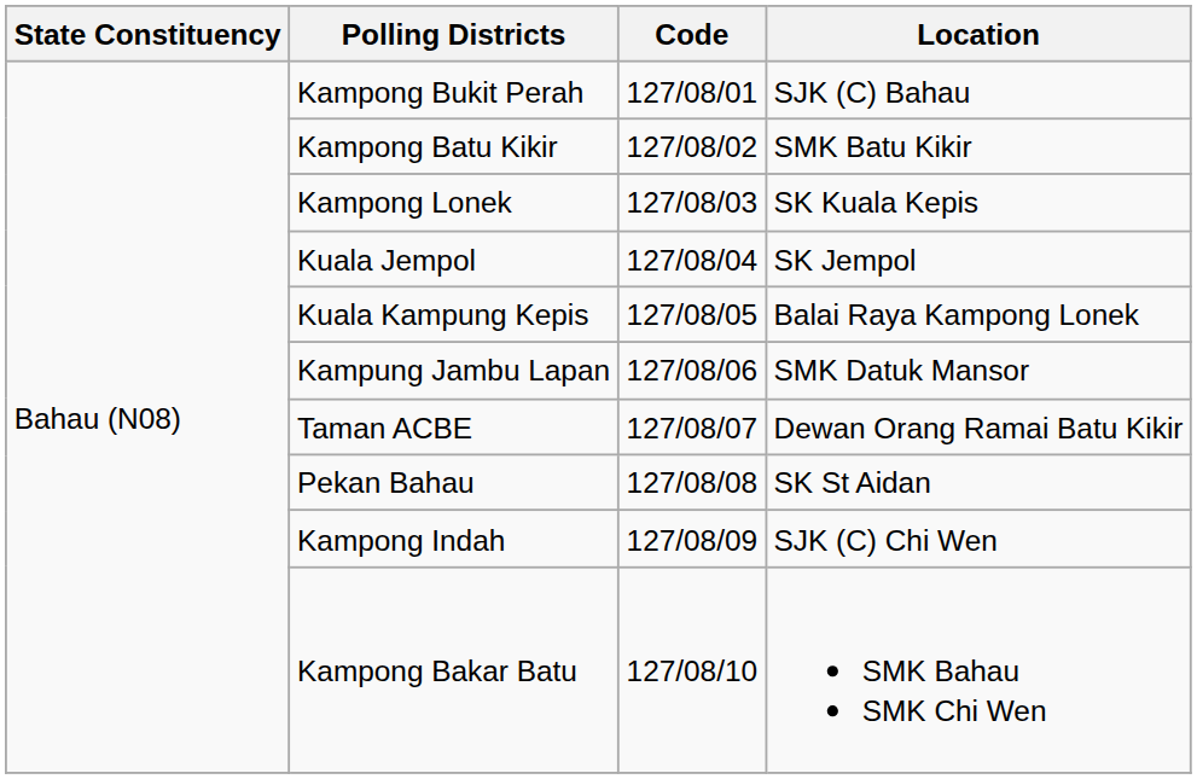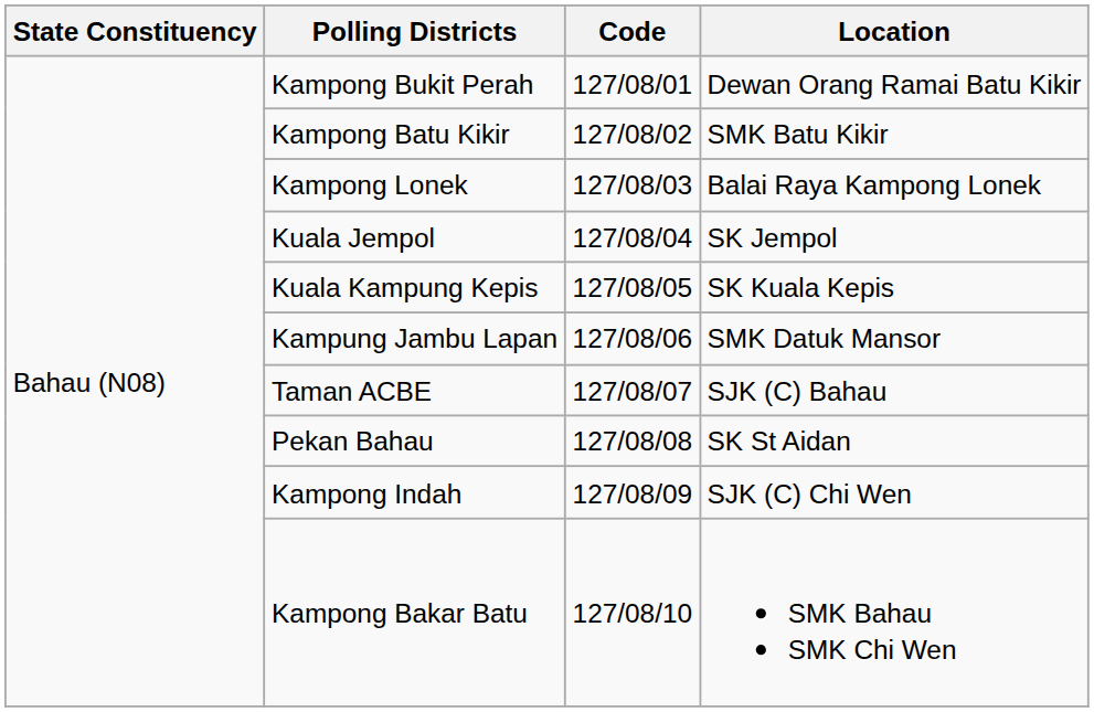Kampong Bukit Perah | Location: SJK (C) Bahau -> Dewan Orang Ramai Batu Kikir
Kampong Lonek | Location: SK Kuala Kepis -> Balai Raya Kampong Lonek
Kuala Kampung Kepis | Location: Balai Raya Kampong Lonek -> SK Kuala Kepis
Taman ACBE | Location: Dewan Orang Ramai Batu Kikir -> SJK (C) Bahau
